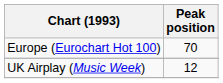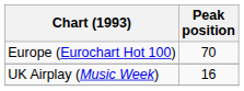UK Airplay (Music Week) | Peak position: 12 -> 16
